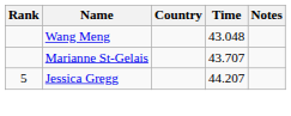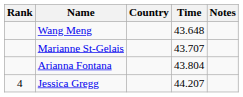Wang Meng | Time: 43.048 -> 43.648
+ row: Arianna Fontana | 43.804
Jessica Gregg | Rank: 5 -> 4
